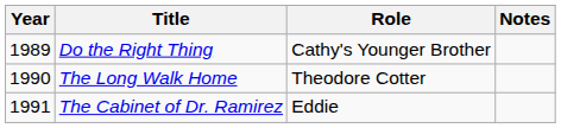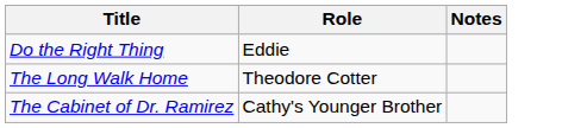- column: Year | 1989 | 1990 | 1991
Do the Right Thing | Role: Cathy's Younger Brother -> Eddie
The Cabinet of Dr. Ramirez | Role: Eddie -> Cathy's Younger Brother
